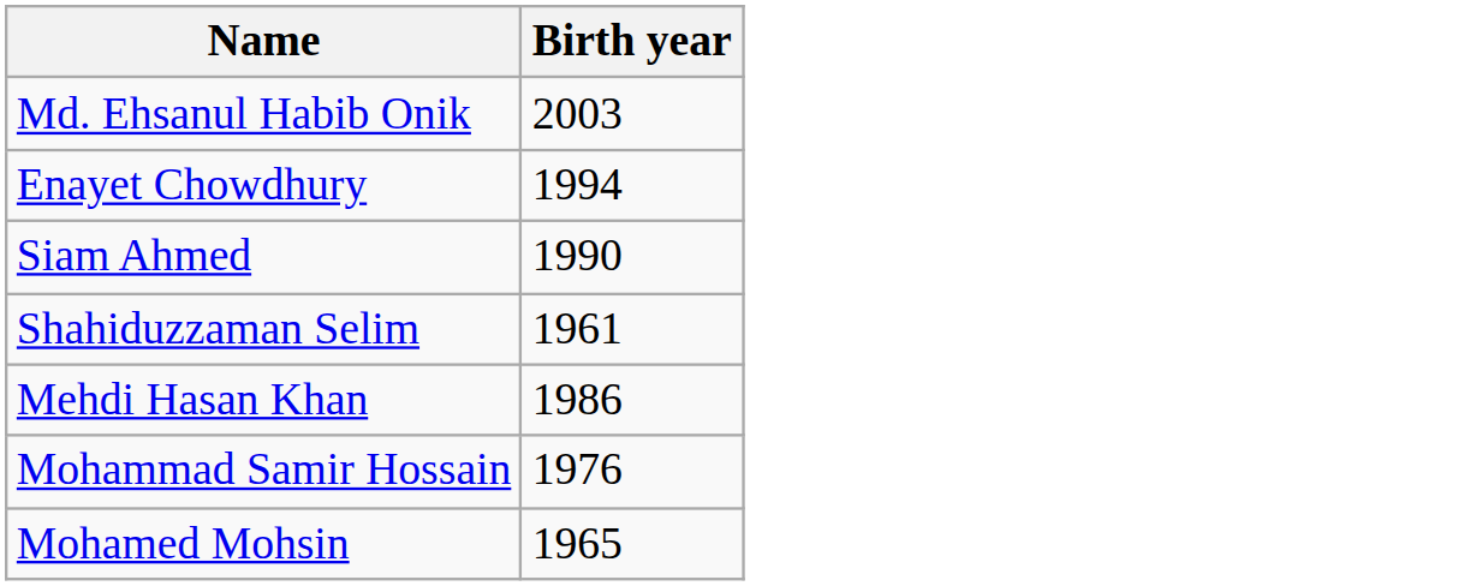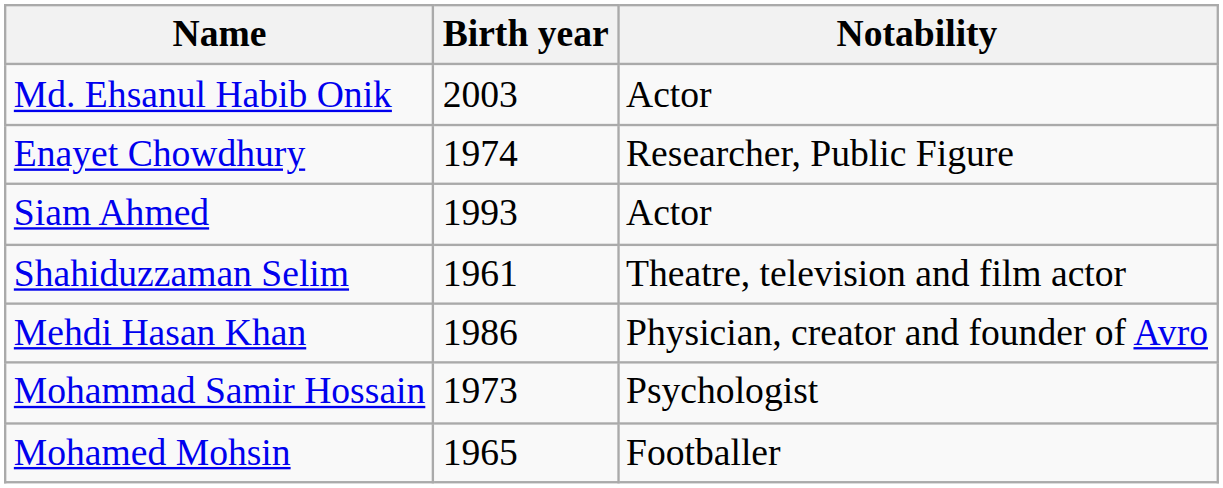+ column: Notability | Actor | Researcher, Public Figure | Actor | Theatre, television and film actor | Physician, creator and founder of Avro | Psychologist | Footballer
Enayet Chowdhury | Birth year: 1994 -> 1974
Siam Ahmed | Birth year: 1990 -> 1993
Mohammad Samir Hossain | Birth year: 1976 -> 1973
